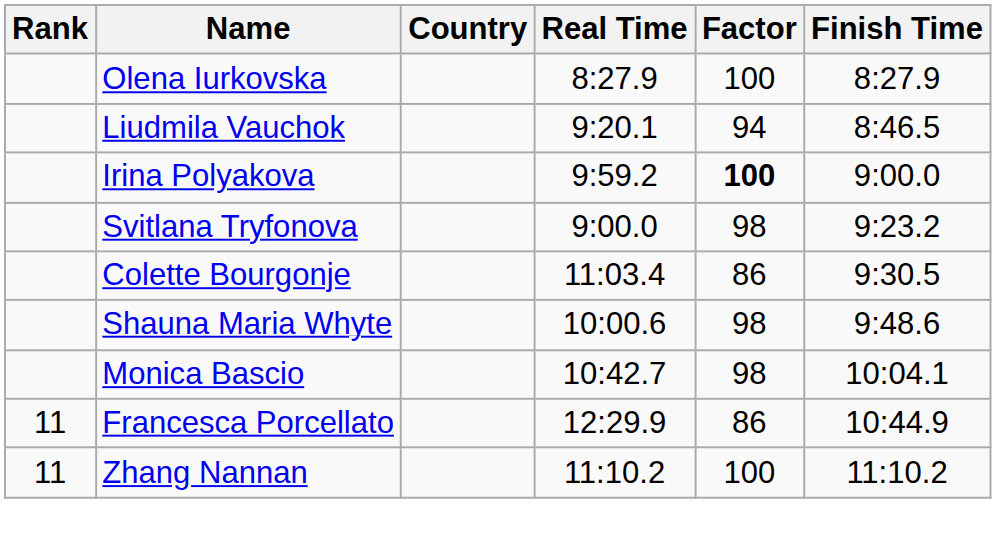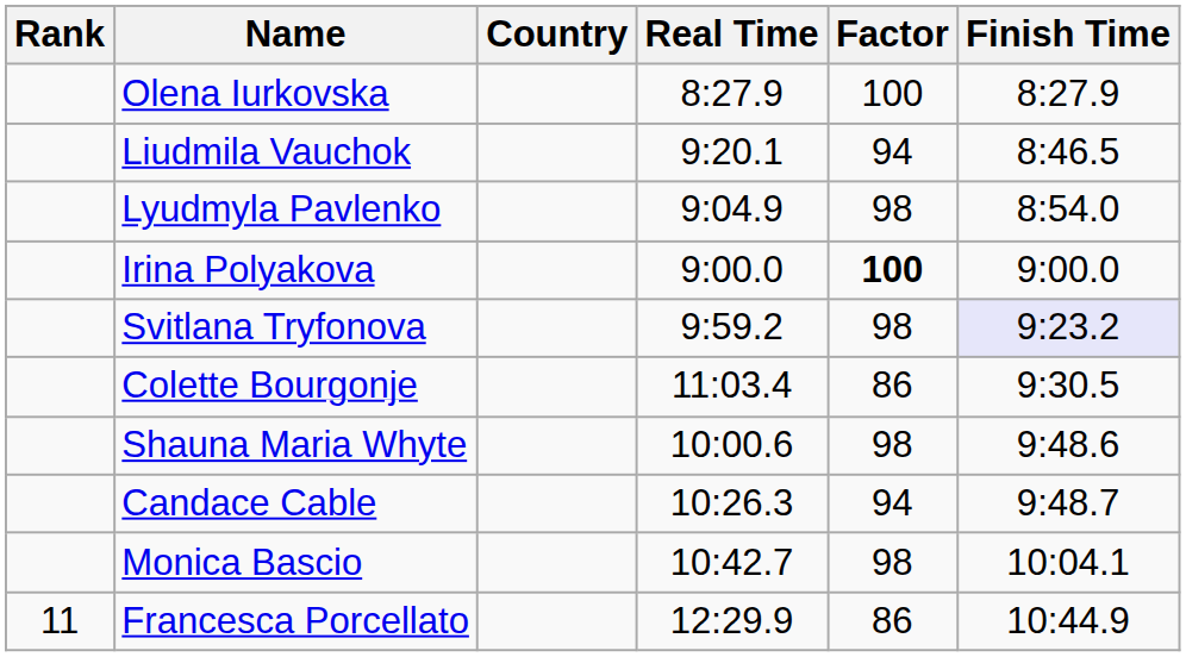+ row: Lyudmyla Pavlenko | 9:04.9 | 98 | 8:54.0
Irina Polyakova | Real Time: 9:59.2 -> 9:00.0
Svitlana Tryfonova | Real Time: 9:00.0 -> 9:59.2
Svitlana Tryfonova | Finish Time: no background -> lavender background
+ row: Candace Cable | 10:26.3 | 94 | 9:48.7
- row: 11 | Zhang Nannan | 11:10.2 | 100 | 11:10.2
